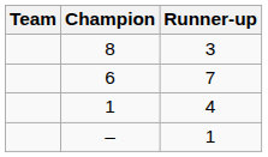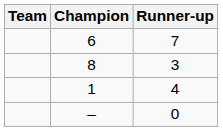rows swapped: 8 <-> 6
– | Runner-up: 1 -> 0
